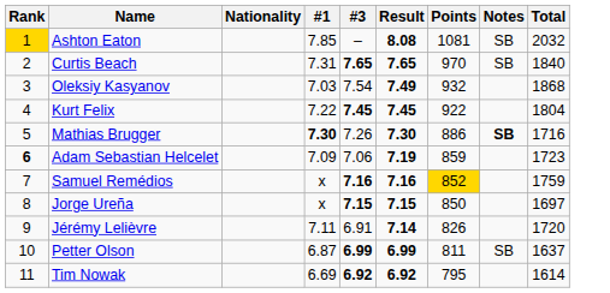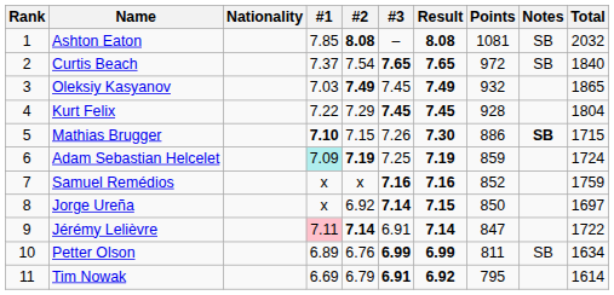+ column: #2 | 8.08 | 7.54 | 7.49 | 7.29 | 7.15 | 7.19 | x | 6.92 | 7.14 | 6.76 | 6.79
Ashton Eaton | Rank: gold background -> no background
Curtis Beach | #1: 7.31 -> 7.37
Curtis Beach | Points: 970 -> 972
Oleksiy Kasyanov | #3: 7.54 -> 7.45
Oleksiy Kasyanov | Total: 1868 -> 1865
Kurt Felix | Points: 922 -> 928
Mathias Brugger | #1: 7.30 -> 7.10
Mathias Brugger | Total: 1716 -> 1715
Adam Sebastian Helcelet | Rank: bold -> normal
Adam Sebastian Helcelet | #1: no background -> paleturquoise background
Adam Sebastian Helcelet | #3: 7.06 -> 7.25
Adam Sebastian Helcelet | Total: 1723 -> 1724
Samuel Remédios | Points: gold background -> no background
Jorge Ureña | #3: 7.15 -> 7.14
Jérémy Lelièvre | #1: no background -> pink background
Jérémy Lelièvre | Points: 826 -> 847
Jérémy Lelièvre | Total: 1720 -> 1722
Petter Olson | #1: 6.87 -> 6.89
Petter Olson | Total: 1637 -> 1634
Tim Nowak | #3: 6.92 -> 6.91
